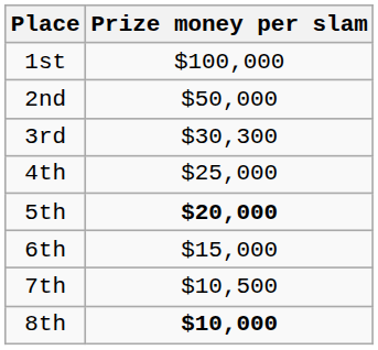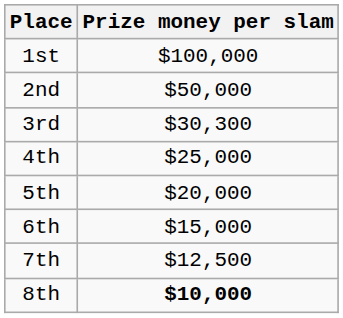5th | Prize money per slam: bold -> normal
7th | Prize money per slam: $10,500 -> $12,500
